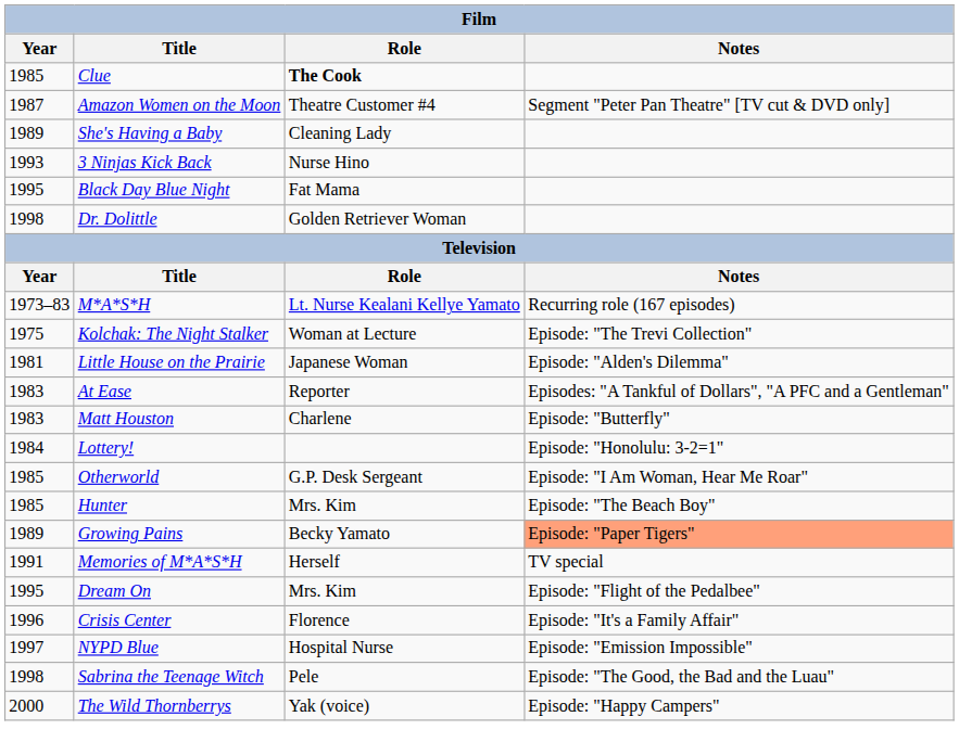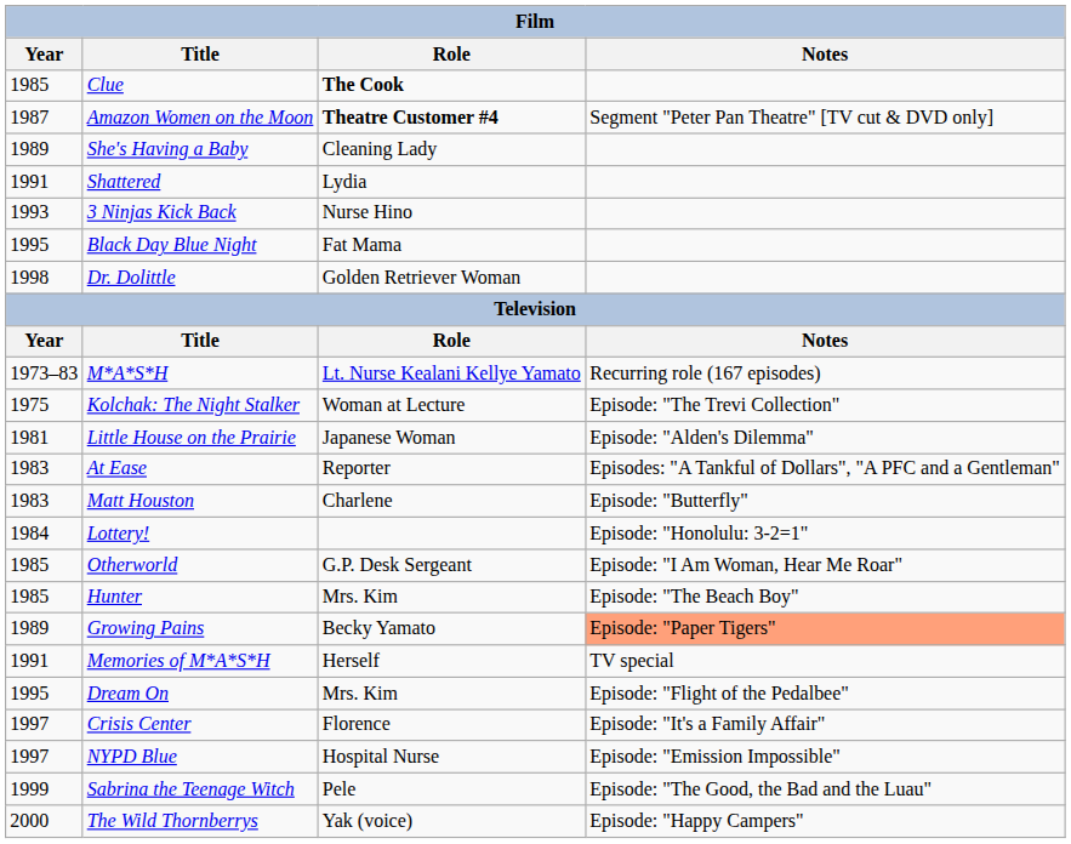Amazon Women on the Moon | Role: normal -> bold
+ row: 1991 | Shattered | Lydia
Crisis Center | Year: 1996 -> 1997
Sabrina the Teenage Witch | Year: 1998 -> 1999
